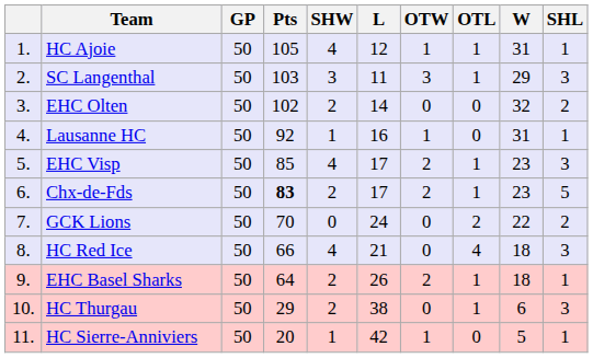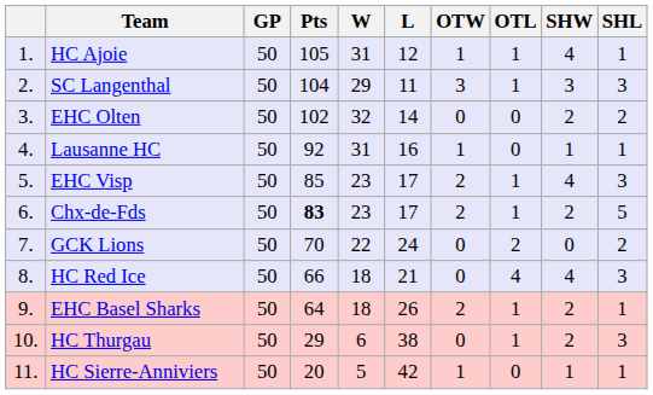columns swapped: W <-> SHW
SC Langenthal | Pts: 103 -> 104
